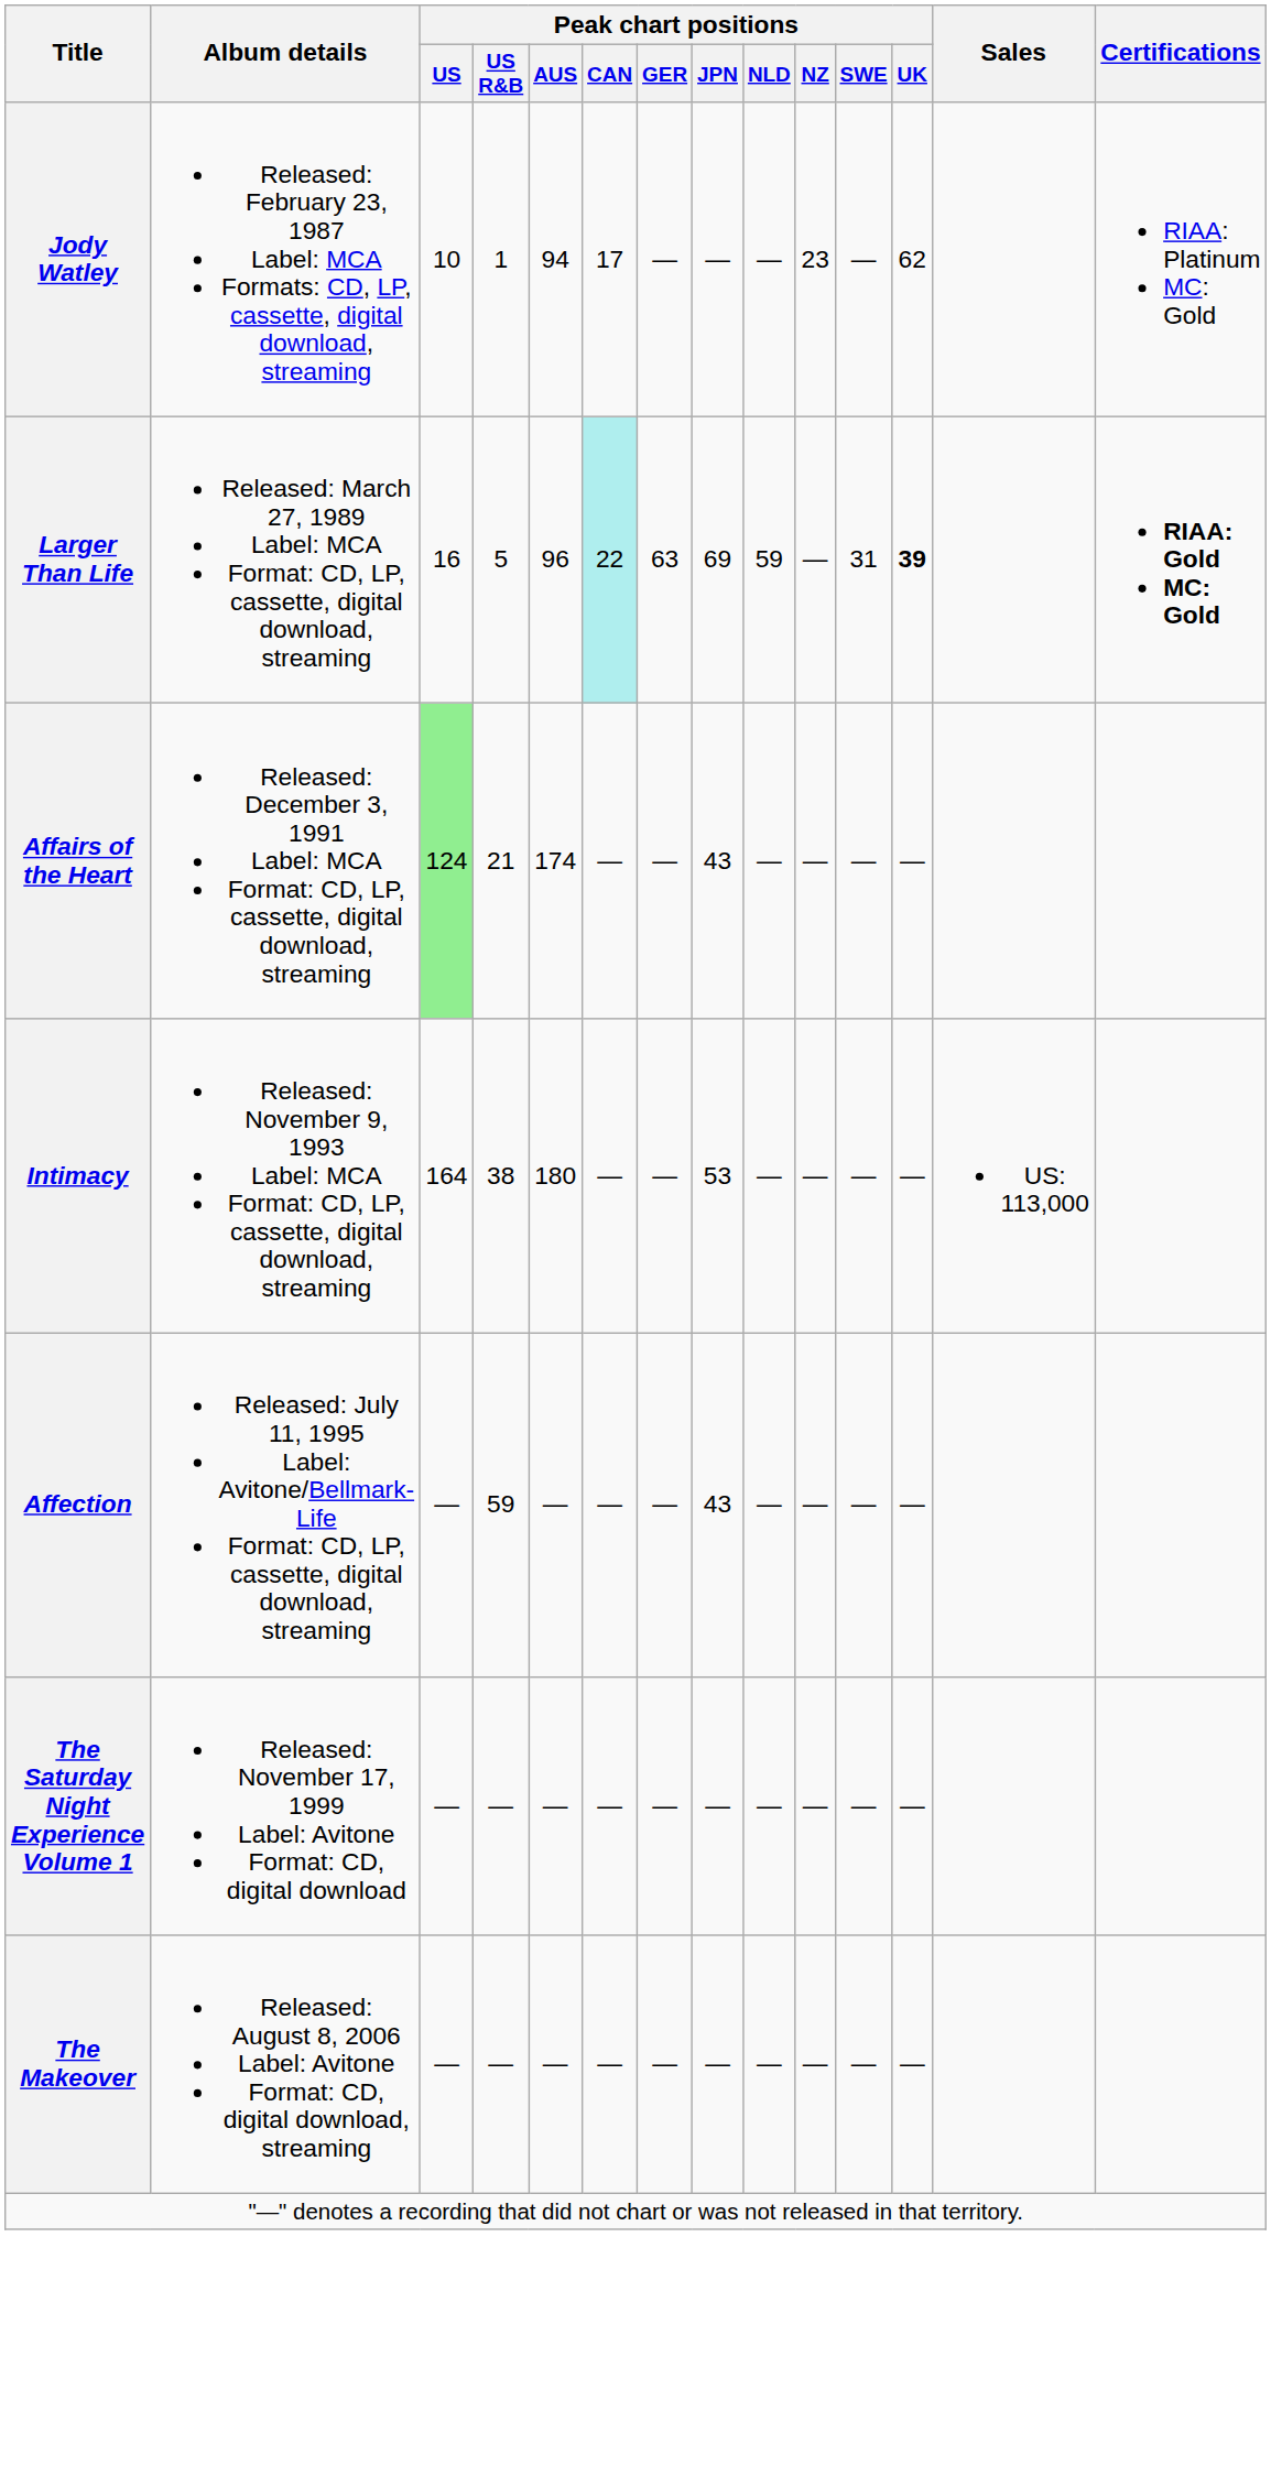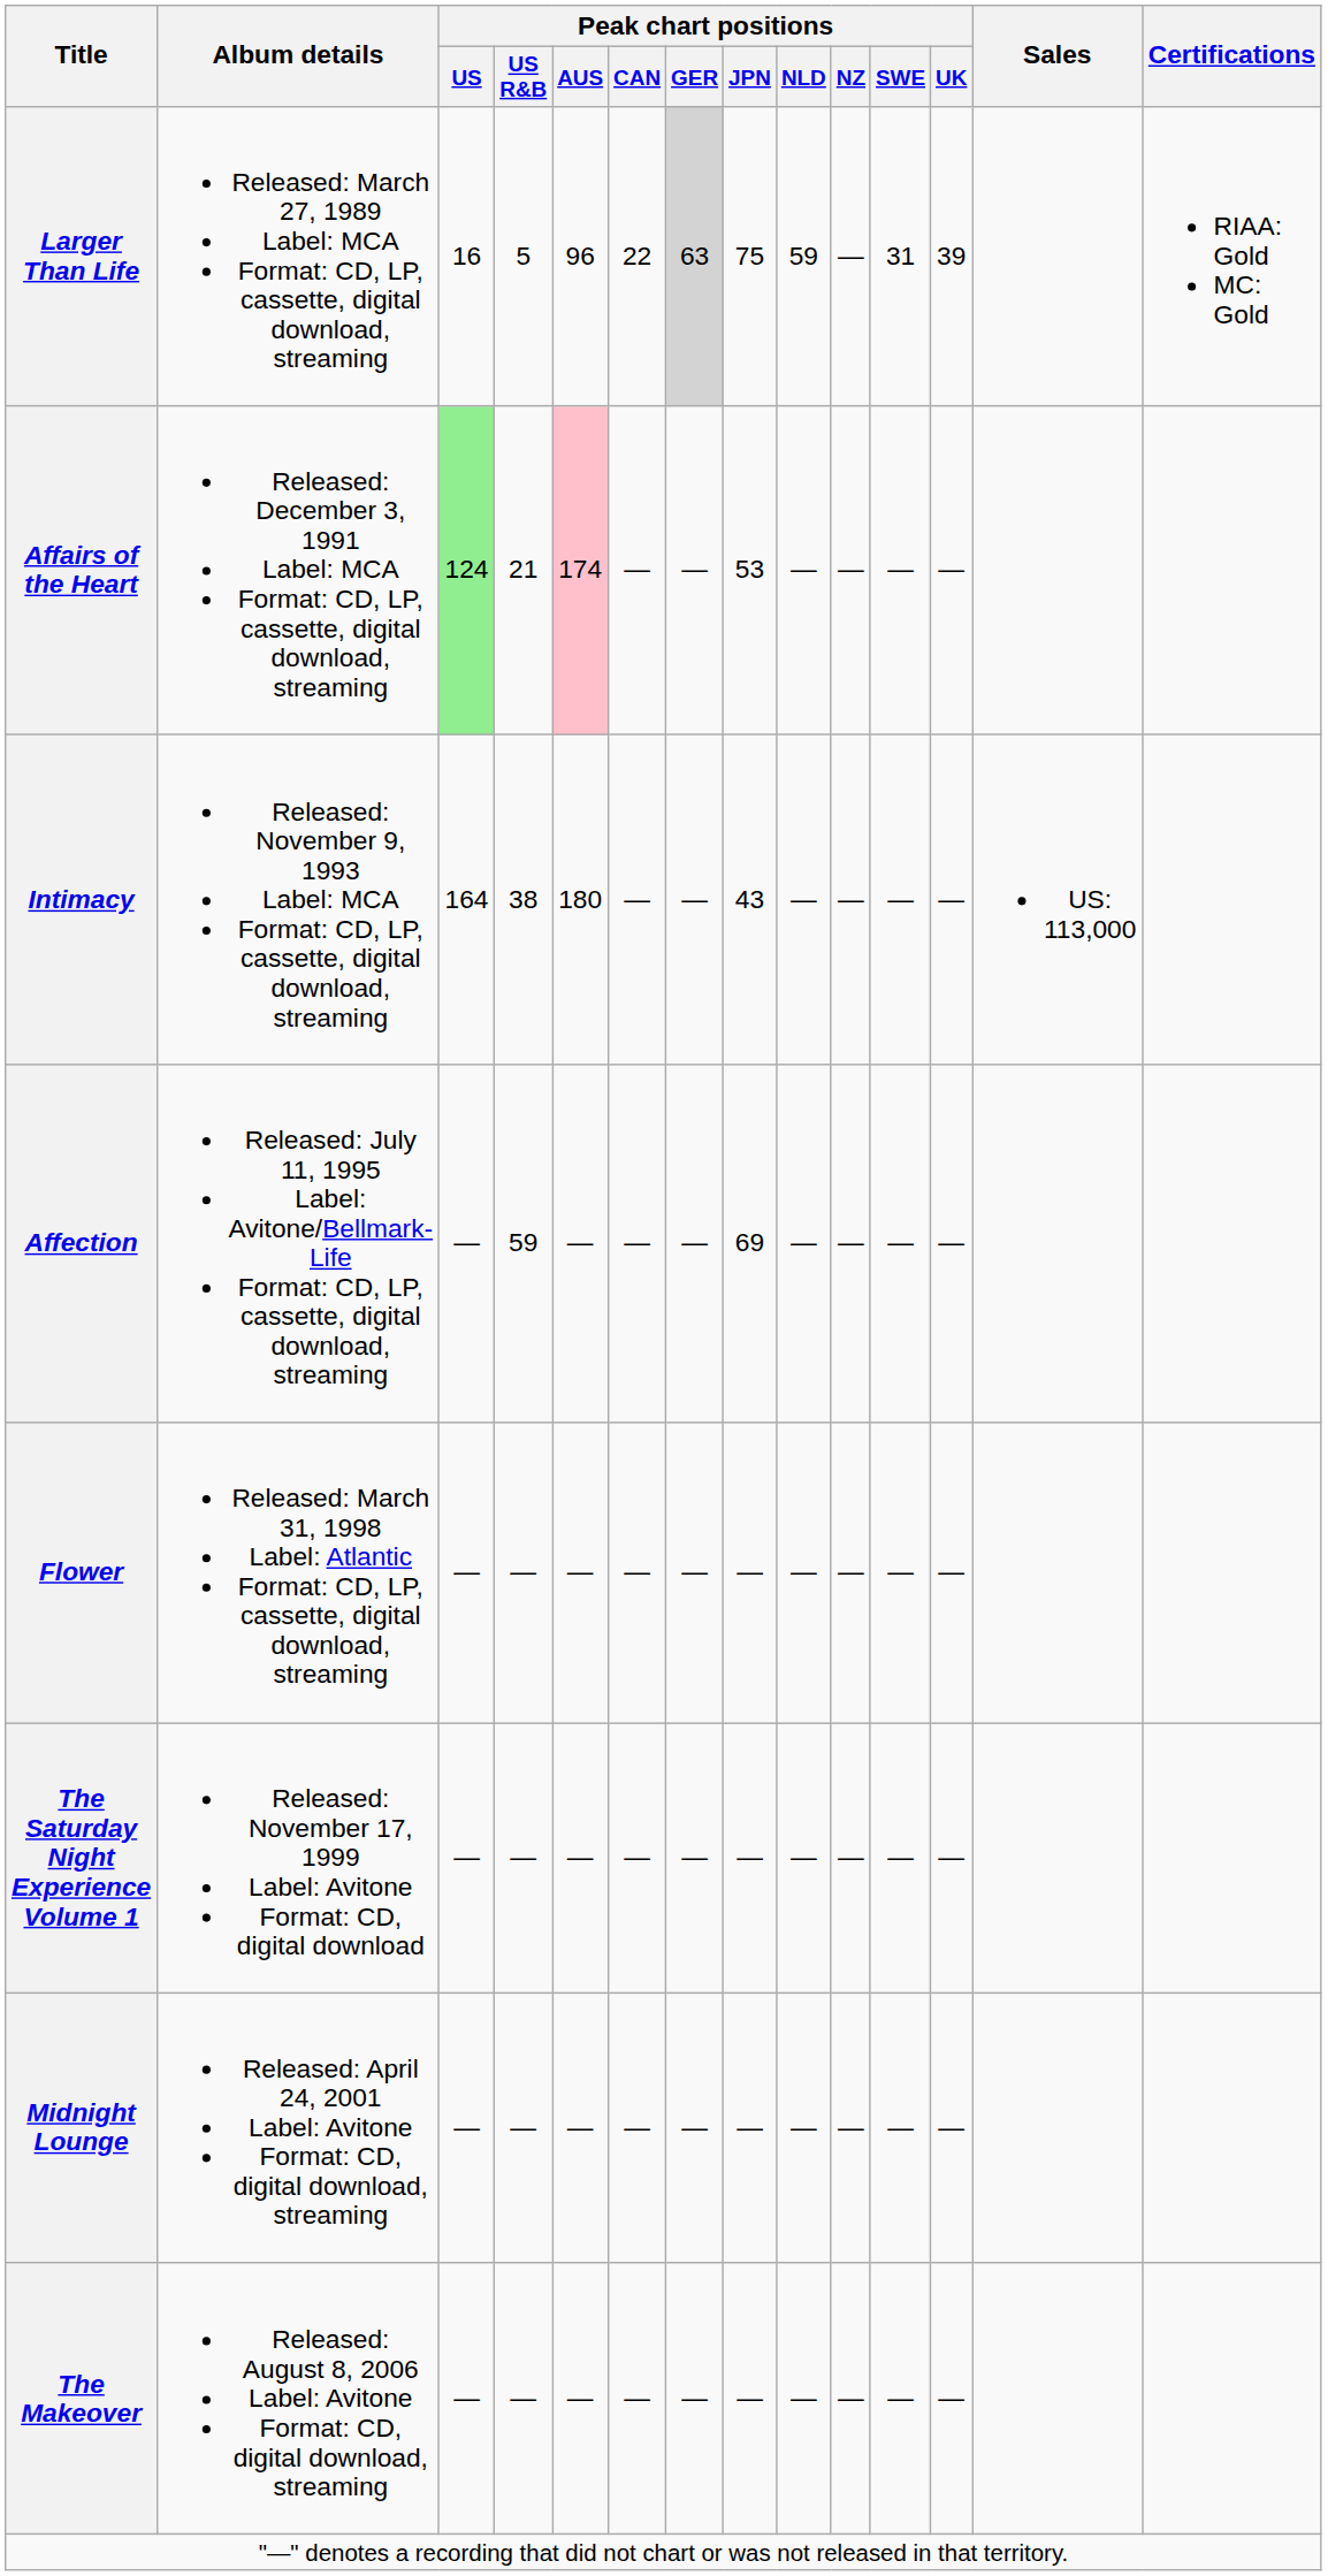- row: Jody Watley | Released: February 23, 1987 Label: MCA Formats: CD, LP, cassette, digital download, streaming | 10 | 1 | 94 | 17 | — | — | — | 23 | — | 62 | RIAA: Platinum MC: Gold
Larger Than Life | Peak chart positions / CAN: paleturquoise background -> no background
Larger Than Life | Peak chart positions / GER: no background -> lightgrey background
Larger Than Life | Peak chart positions / JPN: 69 -> 75
Larger Than Life | Peak chart positions / UK: bold -> normal
Larger Than Life | Certifications: bold -> normal
Affairs of the Heart | Peak chart positions / AUS: no background -> pink background
Affairs of the Heart | Peak chart positions / JPN: 43 -> 53
Intimacy | Peak chart positions / JPN: 53 -> 43
Affection | Peak chart positions / JPN: 43 -> 69
+ row: Flower | Released: March 31, 1998 Label: Atlantic Format: CD, LP, cassette, digital download, streaming | — | — | — | — | — | — | — | — | — | —
+ row: Midnight Lounge | Released: April 24, 2001 Label: Avitone Format: CD, digital download, streaming | — | — | — | — | — | — | — | — | — | —
